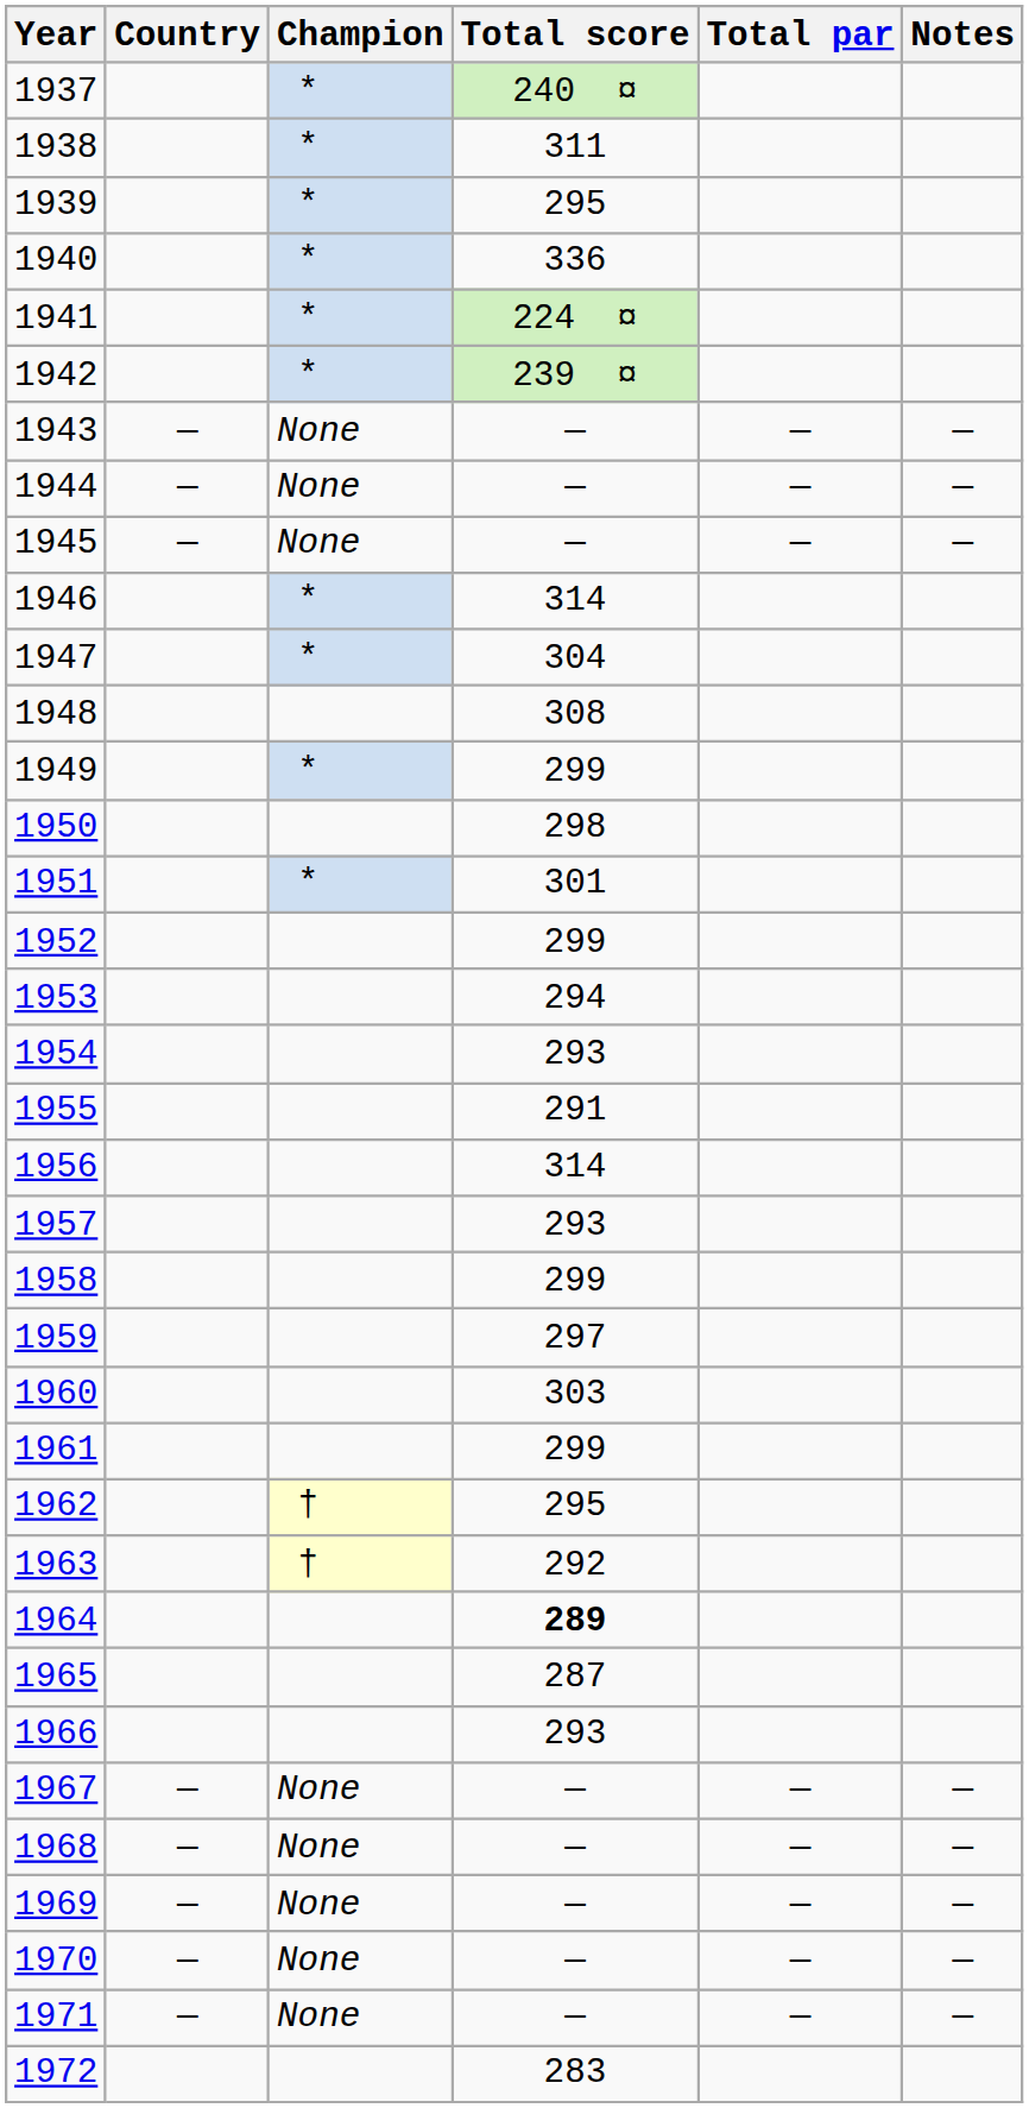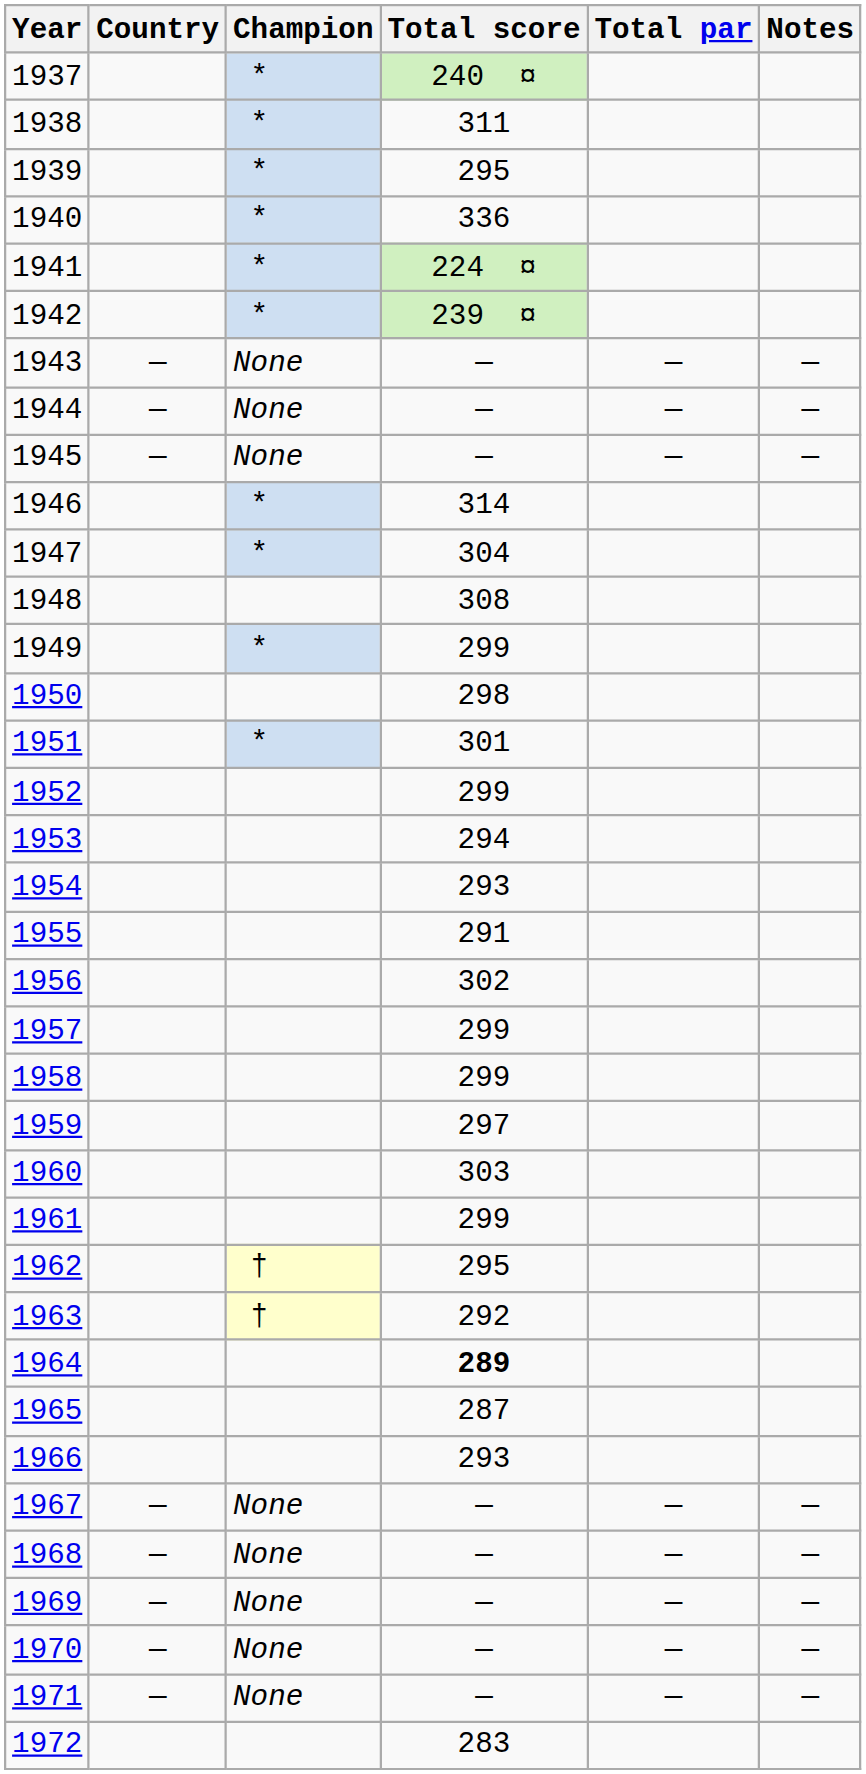1956 | Total score: 314 -> 302
1957 | Total score: 293 -> 299
